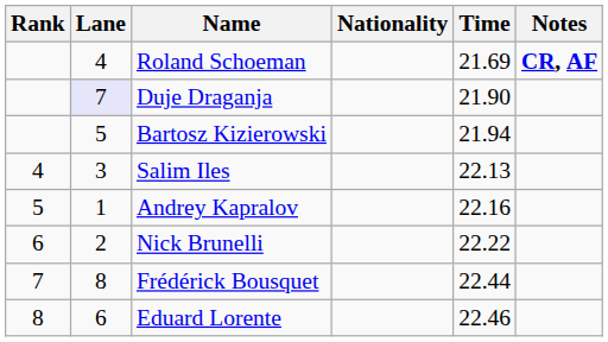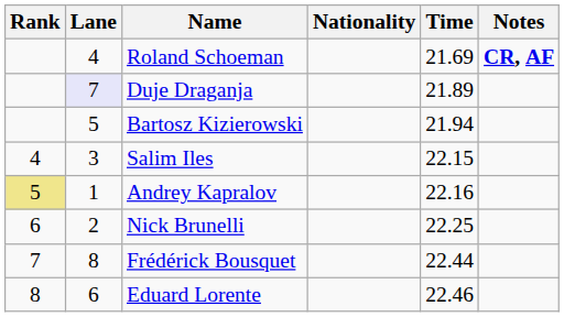Duje Draganja | Time: 21.90 -> 21.89
Salim Iles | Time: 22.13 -> 22.15
Andrey Kapralov | Rank: no background -> khaki background
Nick Brunelli | Time: 22.22 -> 22.25
